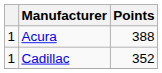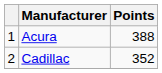Cadillac | column 1: 1 -> 2
